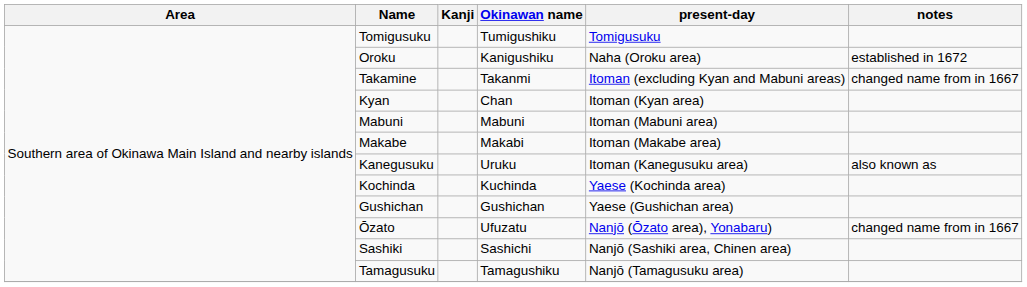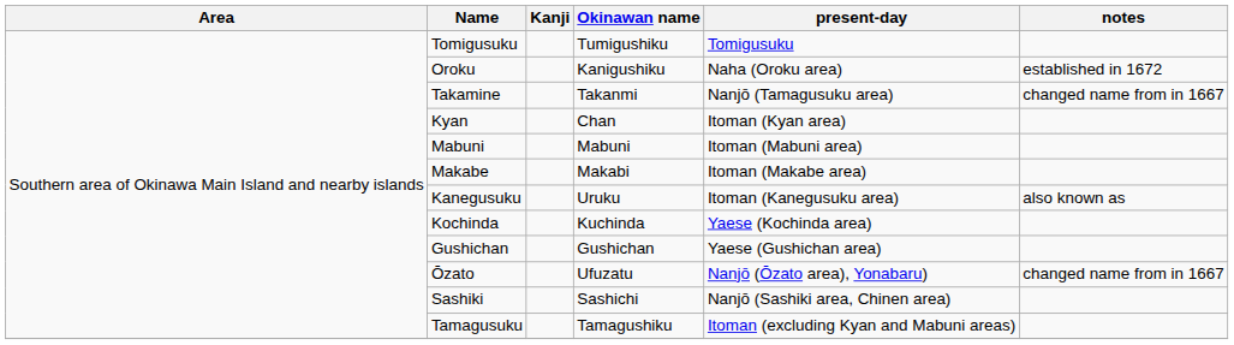Takamine | present-day: Itoman (excluding Kyan and Mabuni areas) -> Nanjō (Tamagusuku area)
Tamagusuku | present-day: Nanjō (Tamagusuku area) -> Itoman (excluding Kyan and Mabuni areas)
